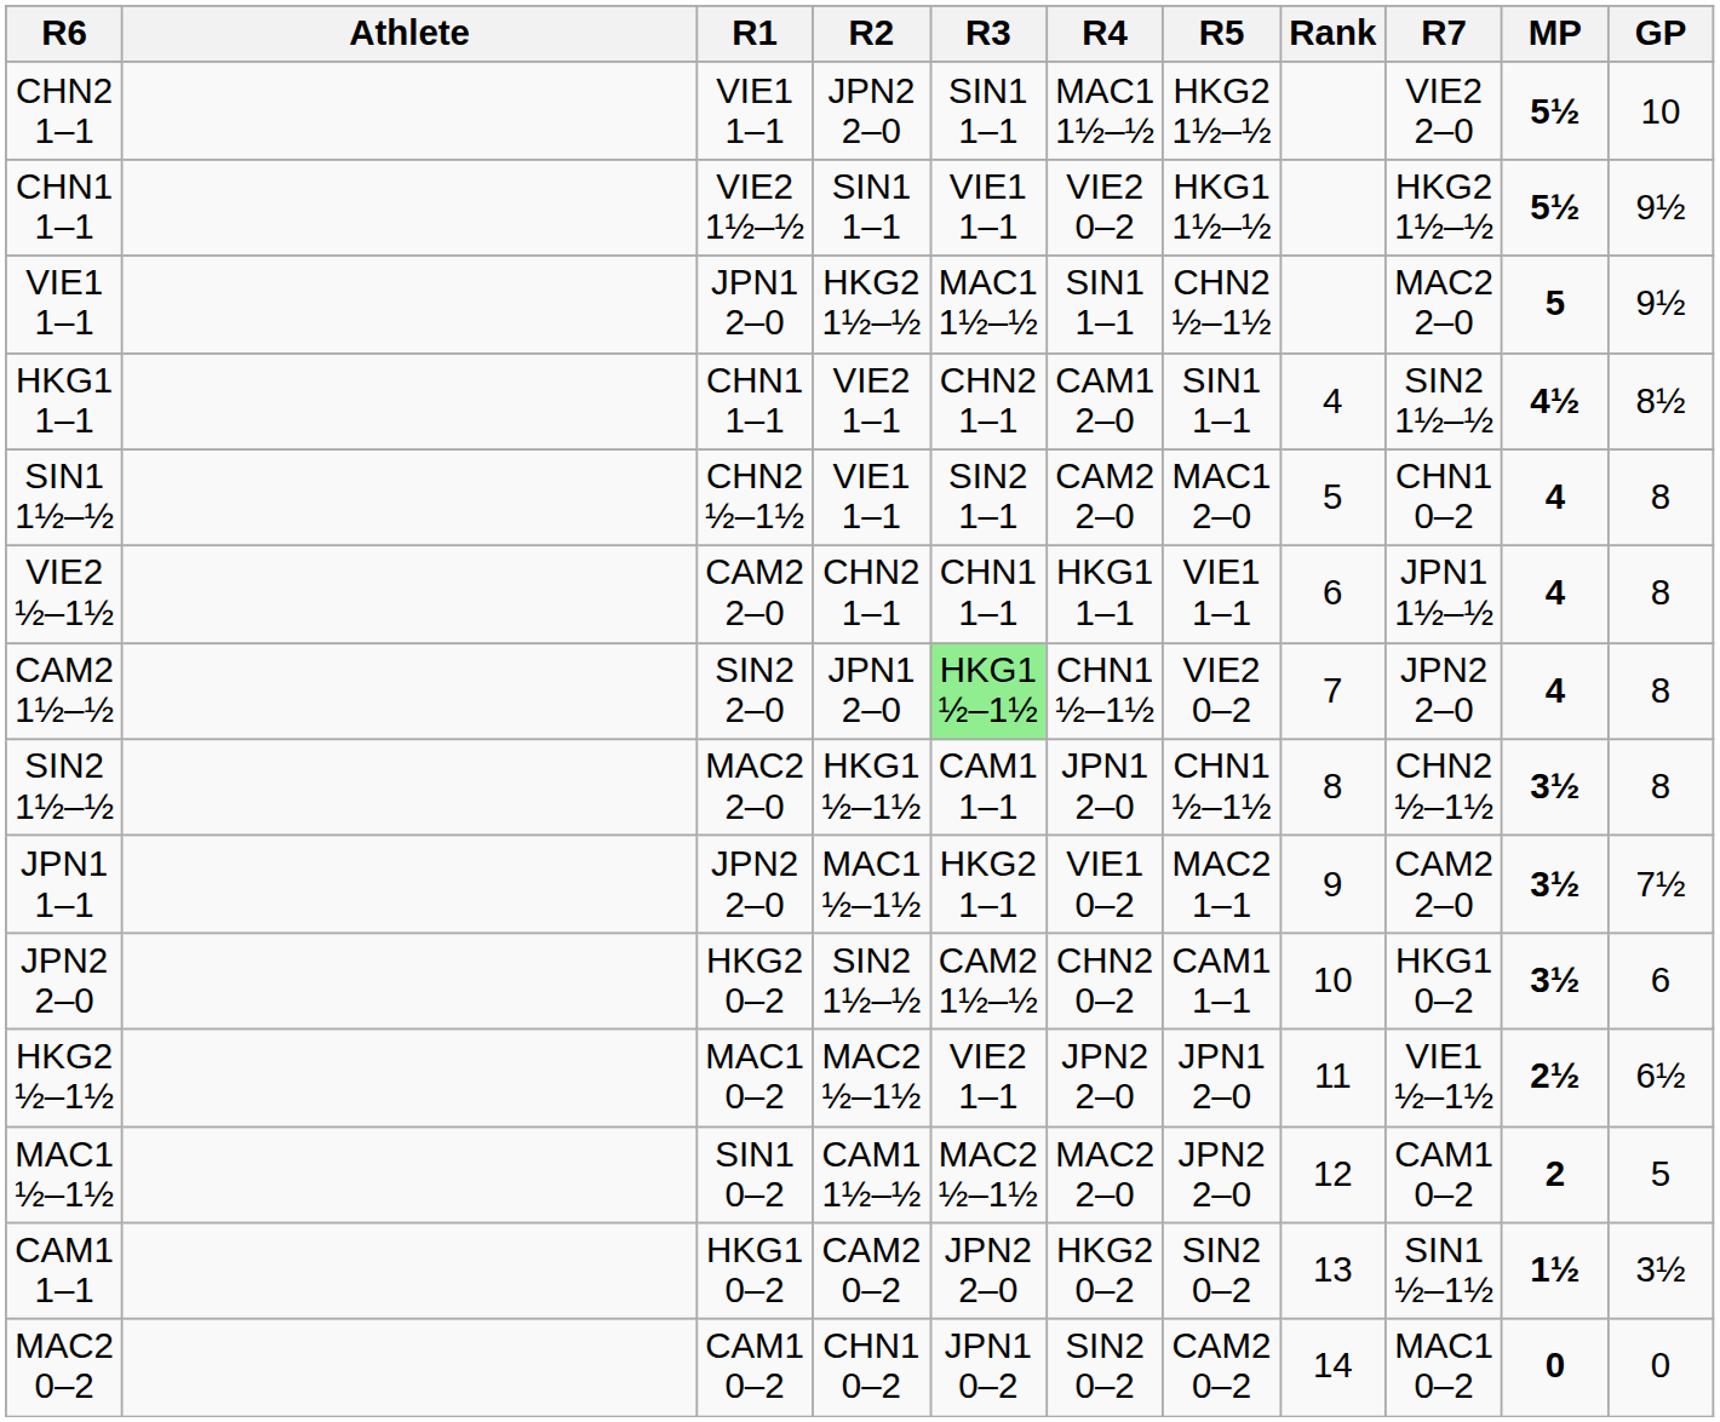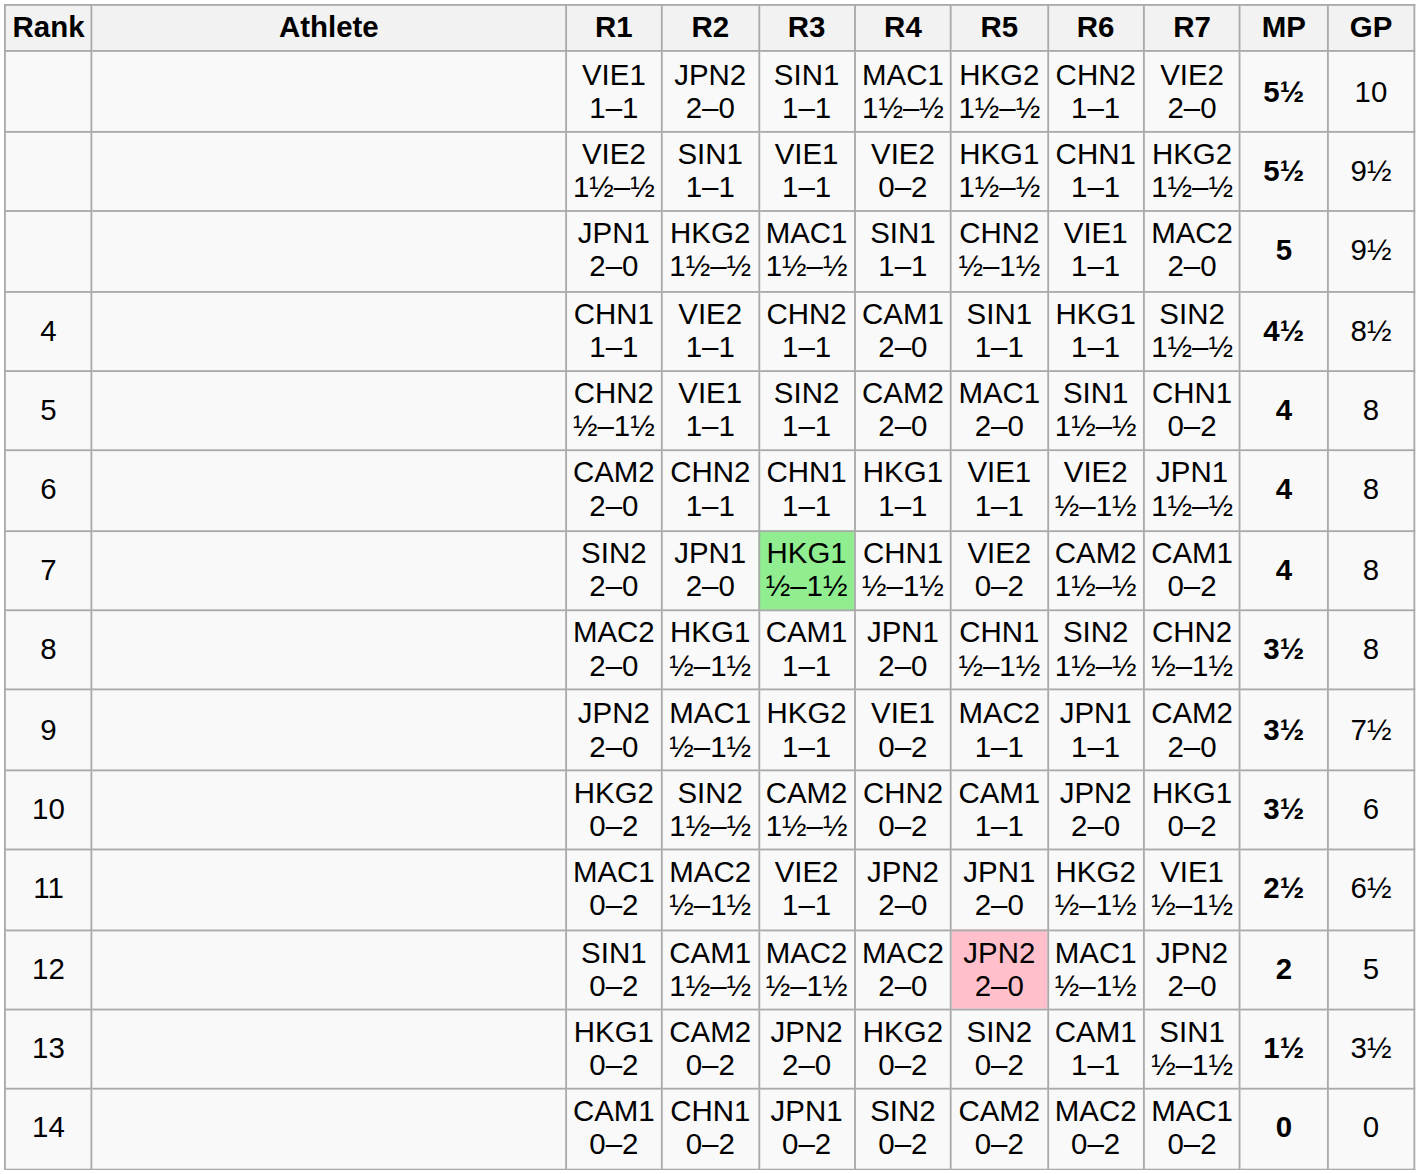columns swapped: Rank <-> R6
SIN2 2–0 | R7: JPN2 2–0 -> CAM1 0–2
SIN1 0–2 | R5: no background -> pink background
SIN1 0–2 | R7: CAM1 0–2 -> JPN2 2–0
